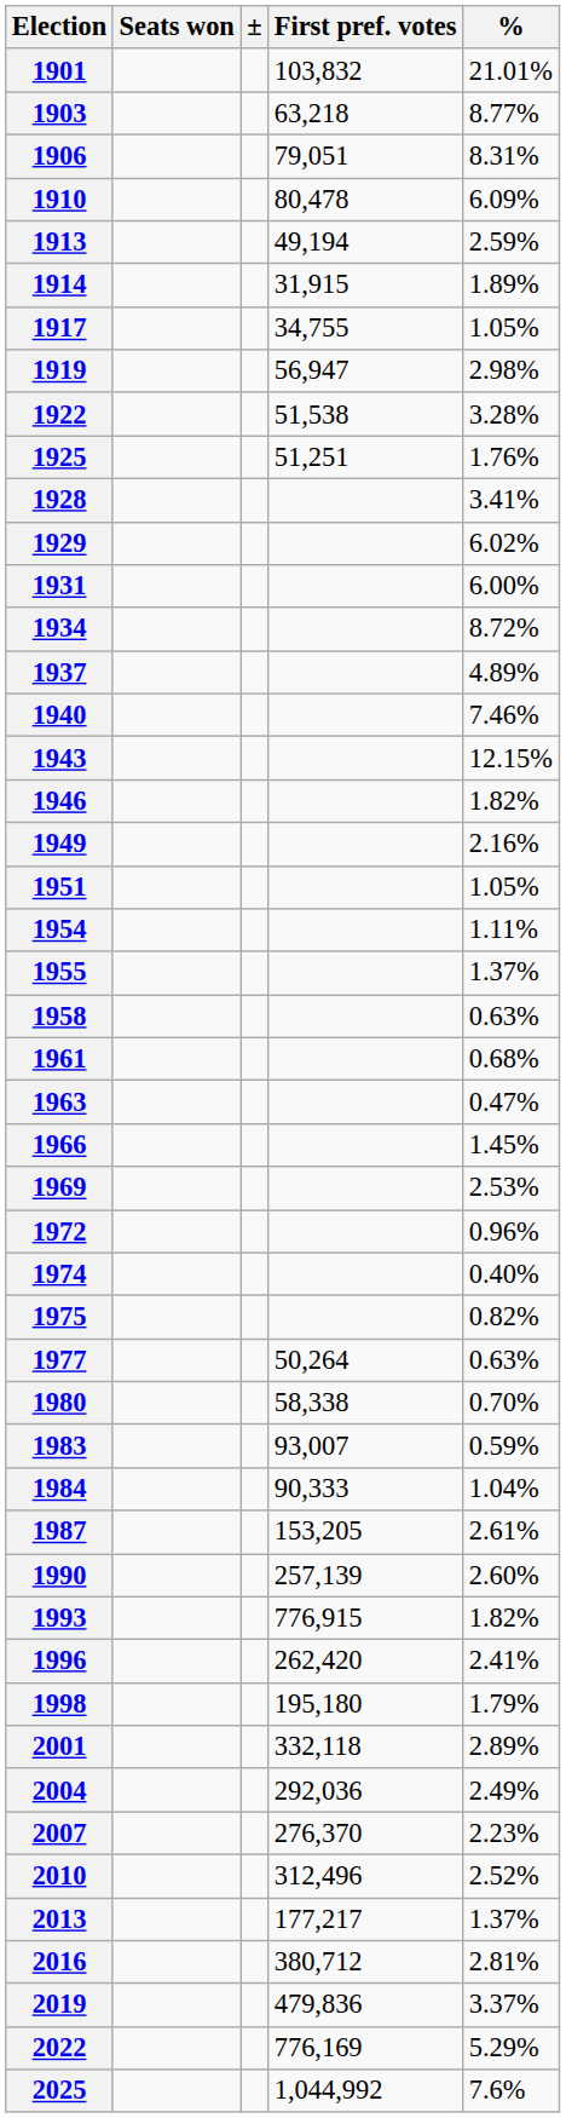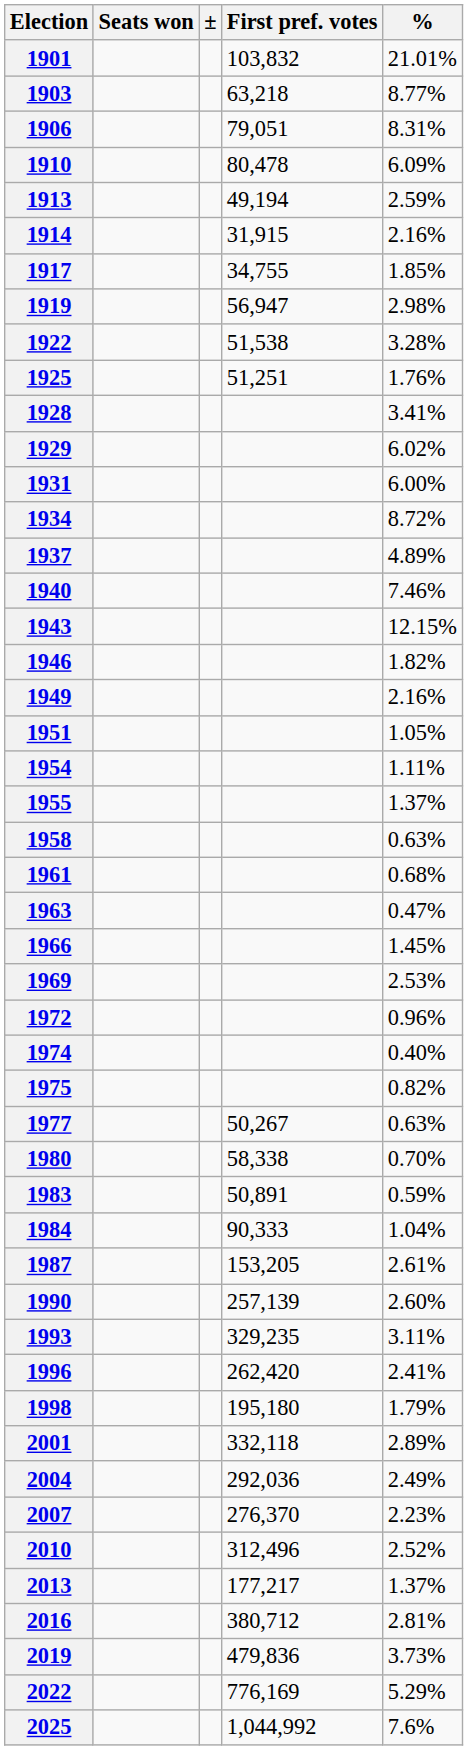1914 | %: 1.89% -> 2.16%
1917 | %: 1.05% -> 1.85%
1977 | First pref. votes: 50,264 -> 50,267
1983 | First pref. votes: 93,007 -> 50,891
1993 | First pref. votes: 776,915 -> 329,235
1993 | %: 1.82% -> 3.11%
2019 | %: 3.37% -> 3.73%
